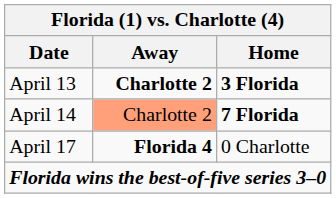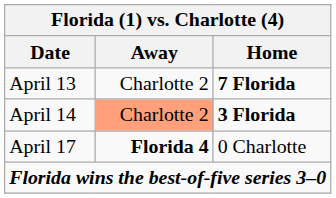April 13 | Away: bold -> normal
April 13 | Home: 3 Florida -> 7 Florida
April 14 | Home: 7 Florida -> 3 Florida
